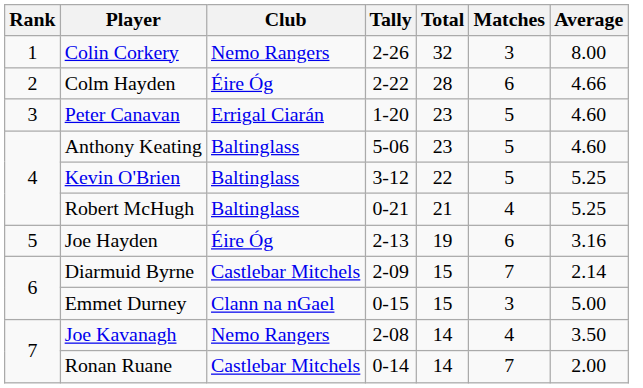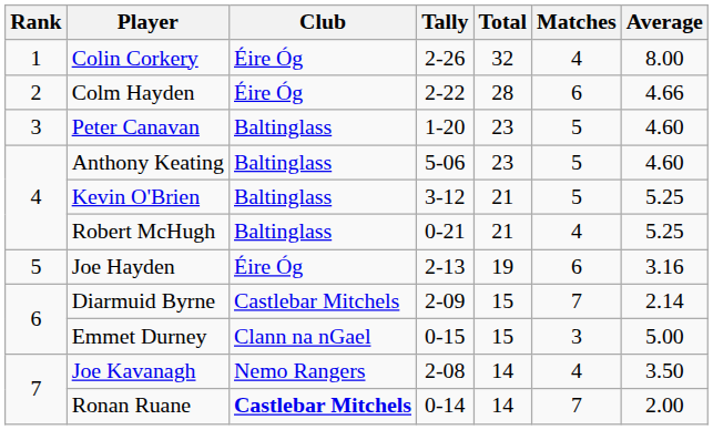Colin Corkery | Club: Nemo Rangers -> Éire Óg
Colin Corkery | Matches: 3 -> 4
Peter Canavan | Club: Errigal Ciarán -> Baltinglass
Kevin O'Brien | Total: 22 -> 21
Ronan Ruane | Club: normal -> bold
